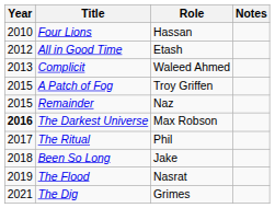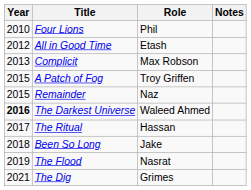Four Lions | Role: Hassan -> Phil
Complicit | Role: Waleed Ahmed -> Max Robson
The Darkest Universe | Role: Max Robson -> Waleed Ahmed
The Ritual | Role: Phil -> Hassan
